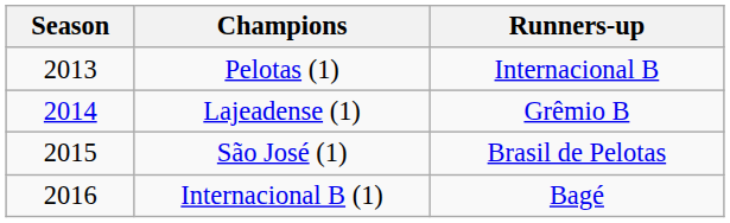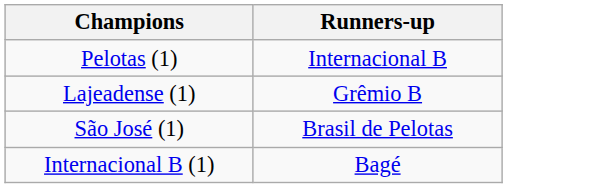- column: Season | 2013 | 2014 | 2015 | 2016
